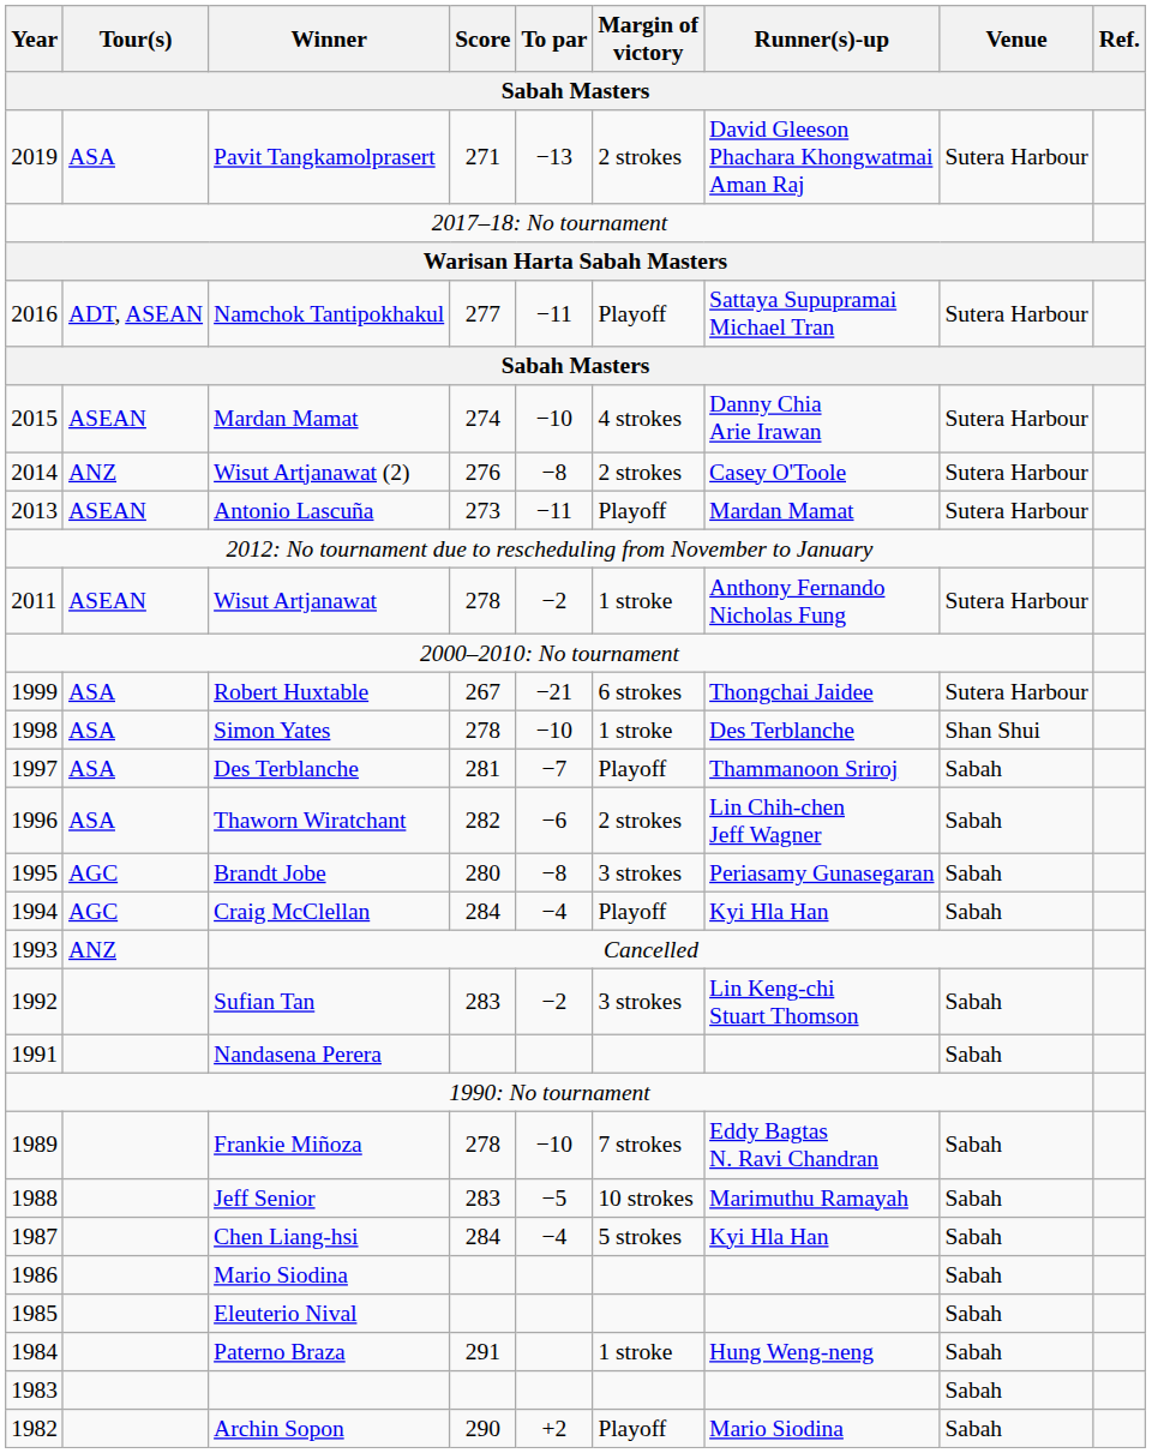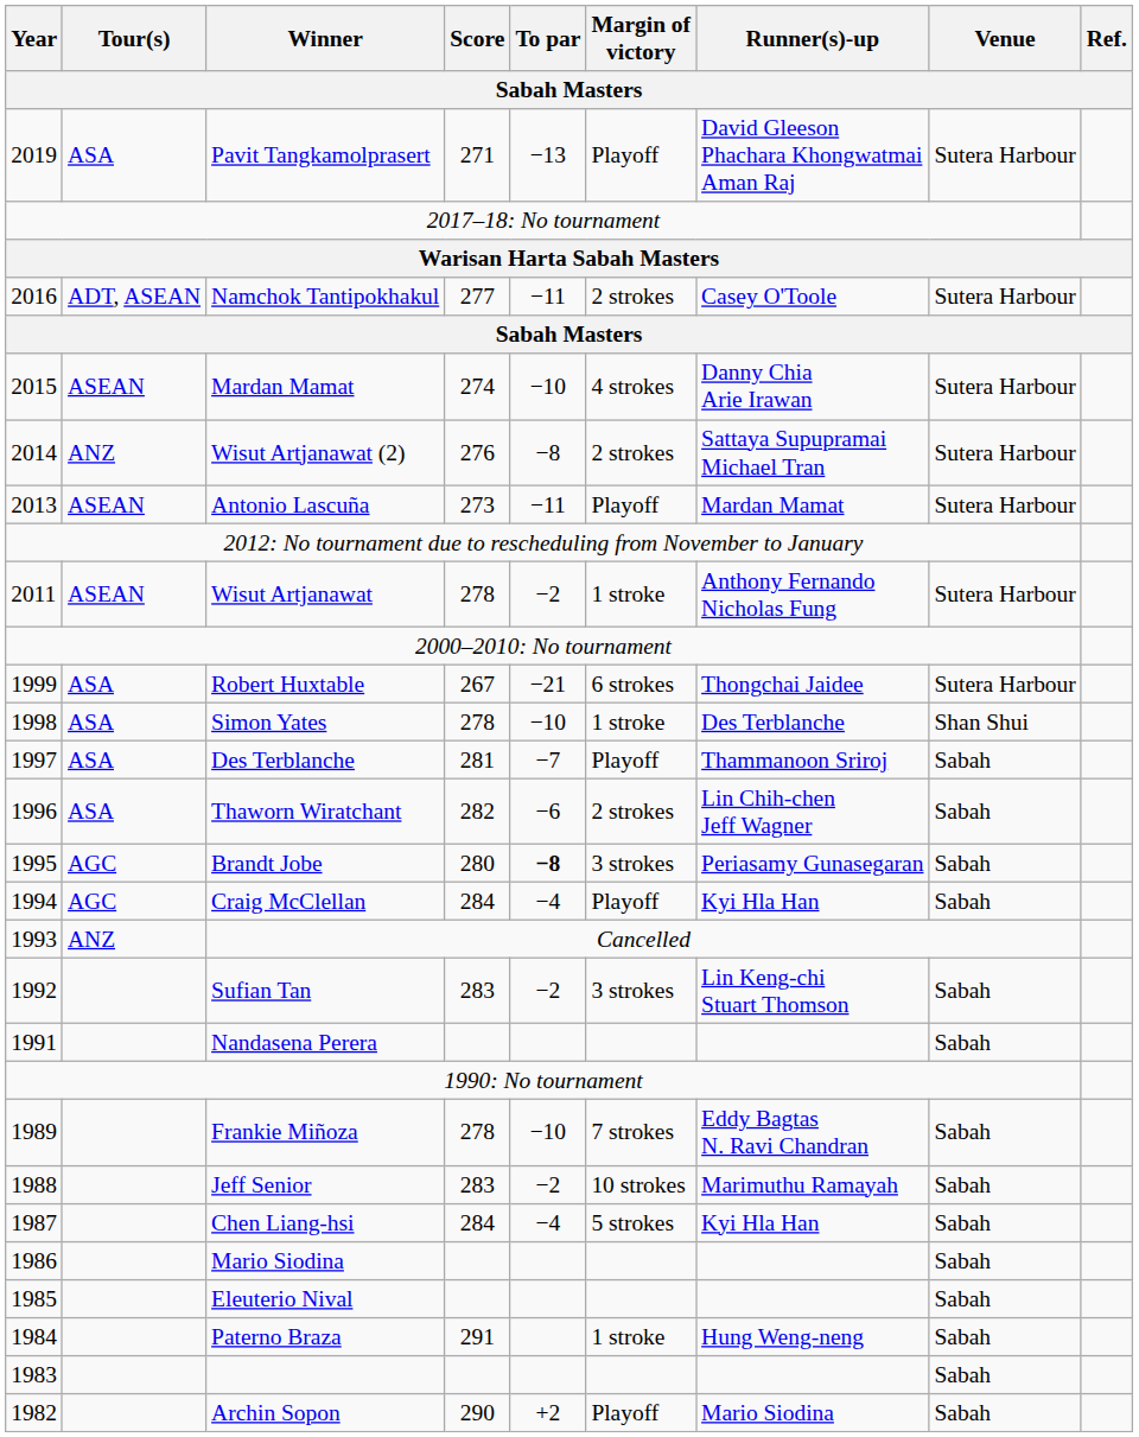Pavit Tangkamolprasert | Margin of victory: 2 strokes -> Playoff
Namchok Tantipokhakul | Margin of victory: Playoff -> 2 strokes
Namchok Tantipokhakul | Runner(s)-up: Sattaya Supupramai Michael Tran -> Casey O'Toole
Wisut Artjanawat (2) | Runner(s)-up: Casey O'Toole -> Sattaya Supupramai Michael Tran
Brandt Jobe | To par: normal -> bold
Jeff Senior | To par: −5 -> −2
